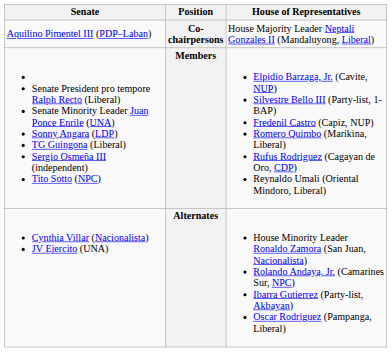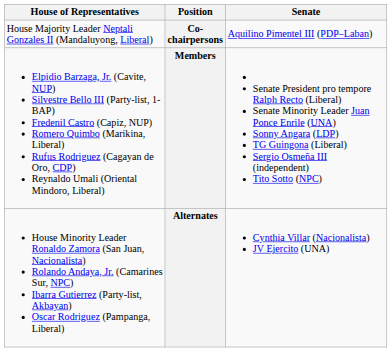columns swapped: Senate <-> House of Representatives
